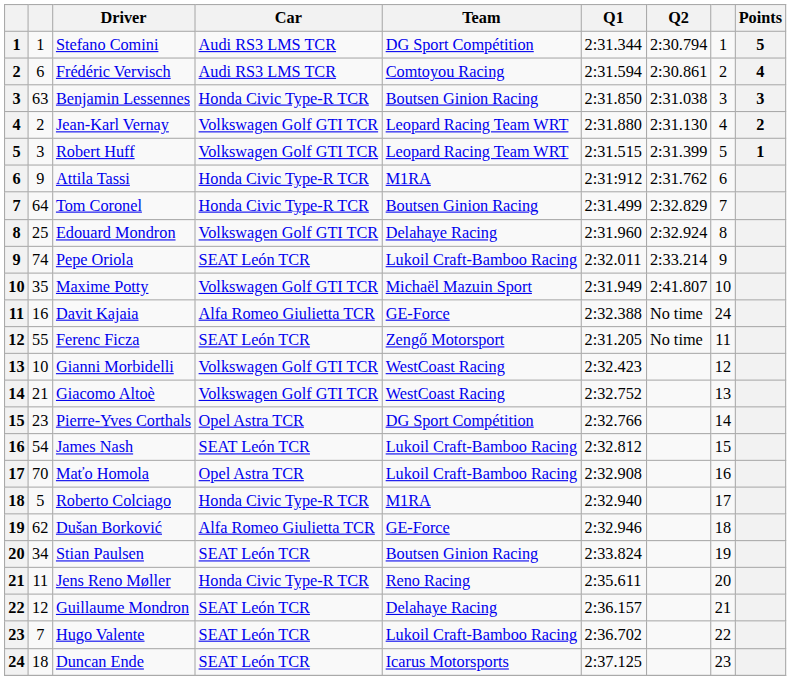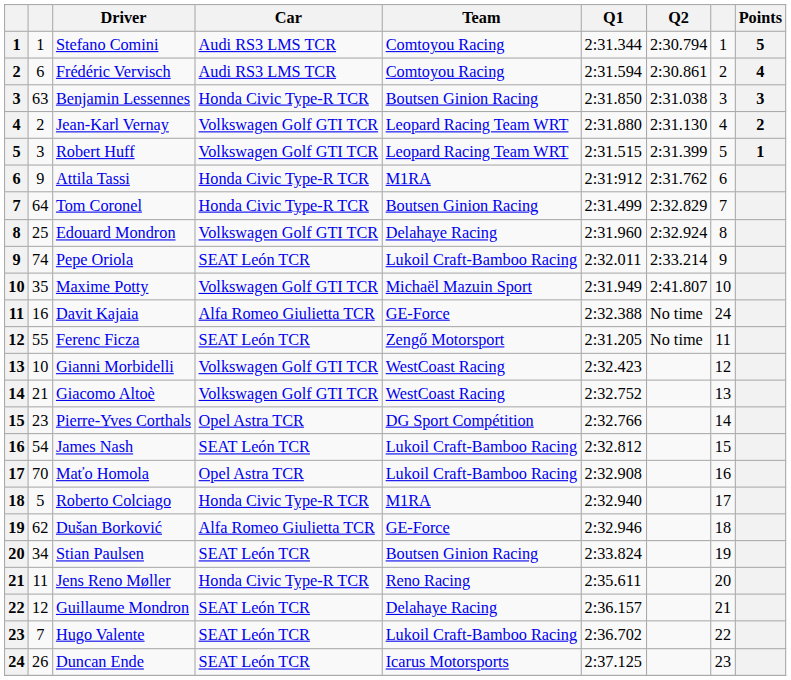Stefano Comini | Team: DG Sport Compétition -> Comtoyou Racing
Duncan Ende | column 2: 18 -> 26
